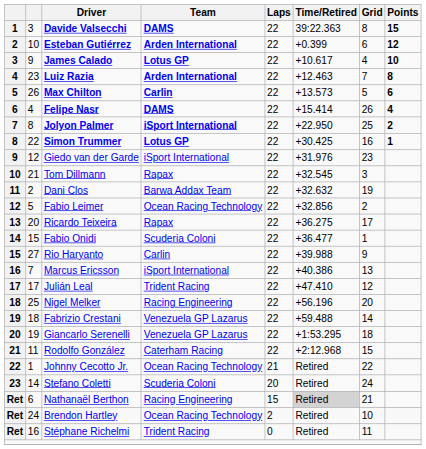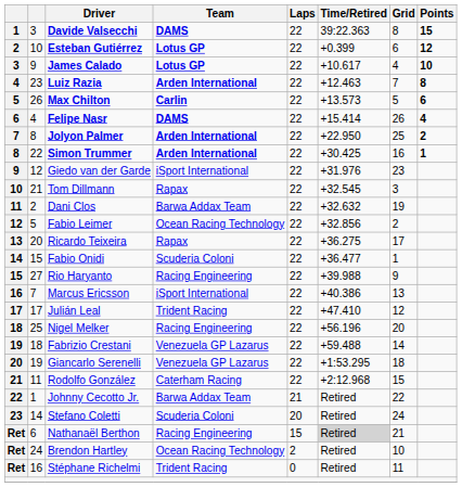Esteban Gutiérrez | Team: Arden International -> Lotus GP
Jolyon Palmer | Team: iSport International -> Arden International
Simon Trummer | Team: Lotus GP -> Arden International
Rio Haryanto | Team: Carlin -> Racing Engineering
Johnny Cecotto Jr. | Team: Ocean Racing Technology -> Barwa Addax Team
